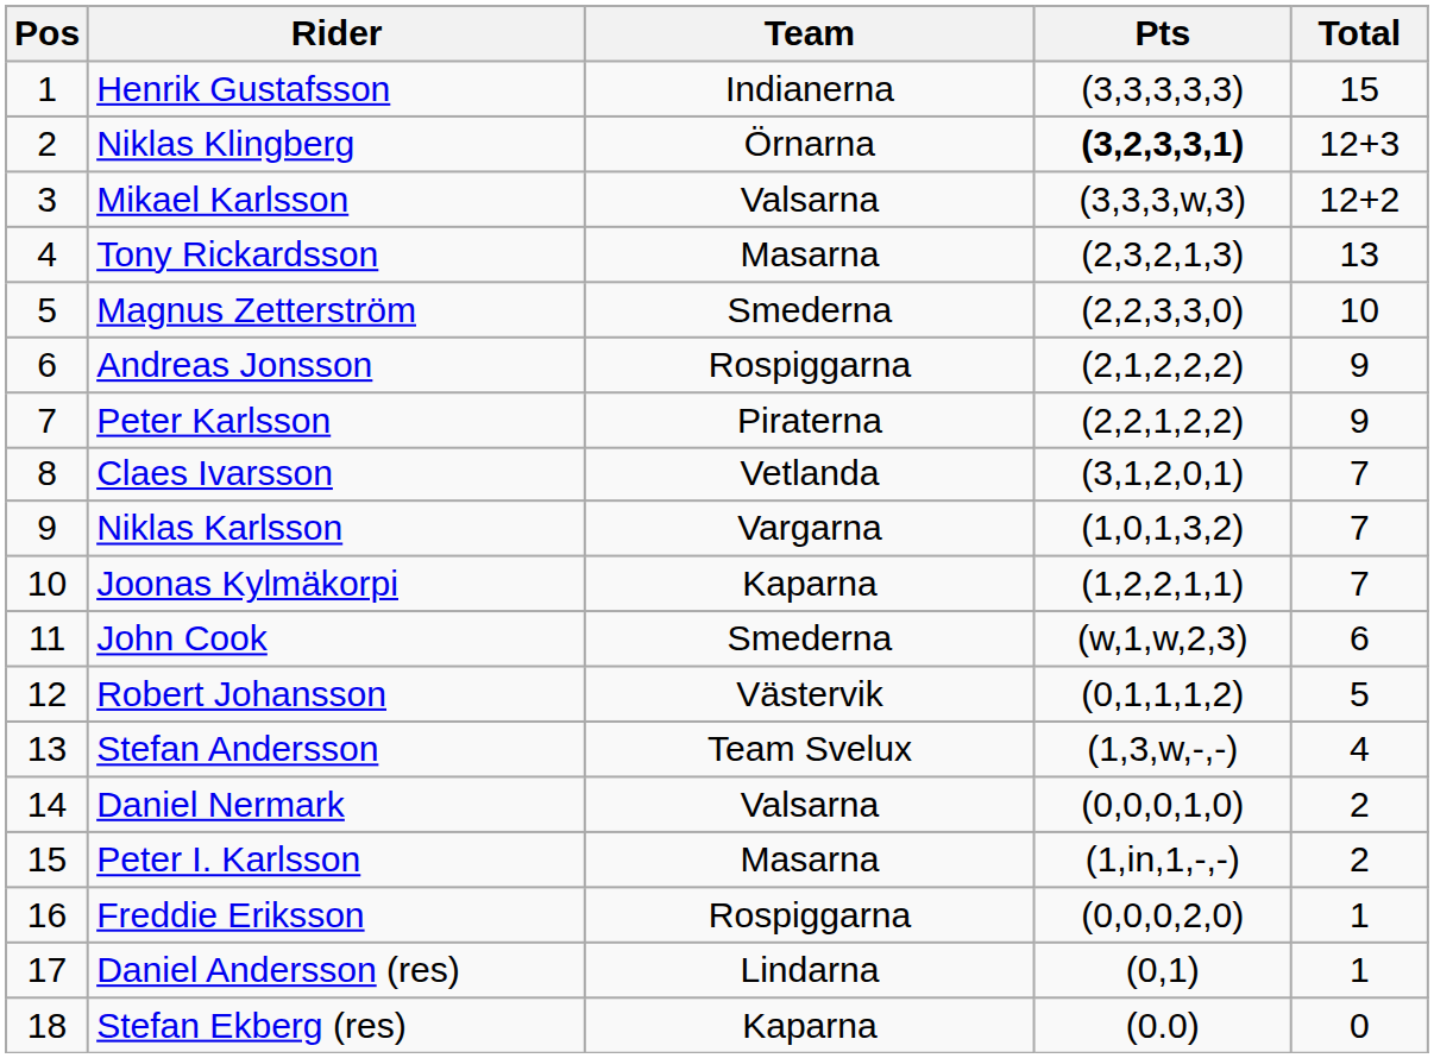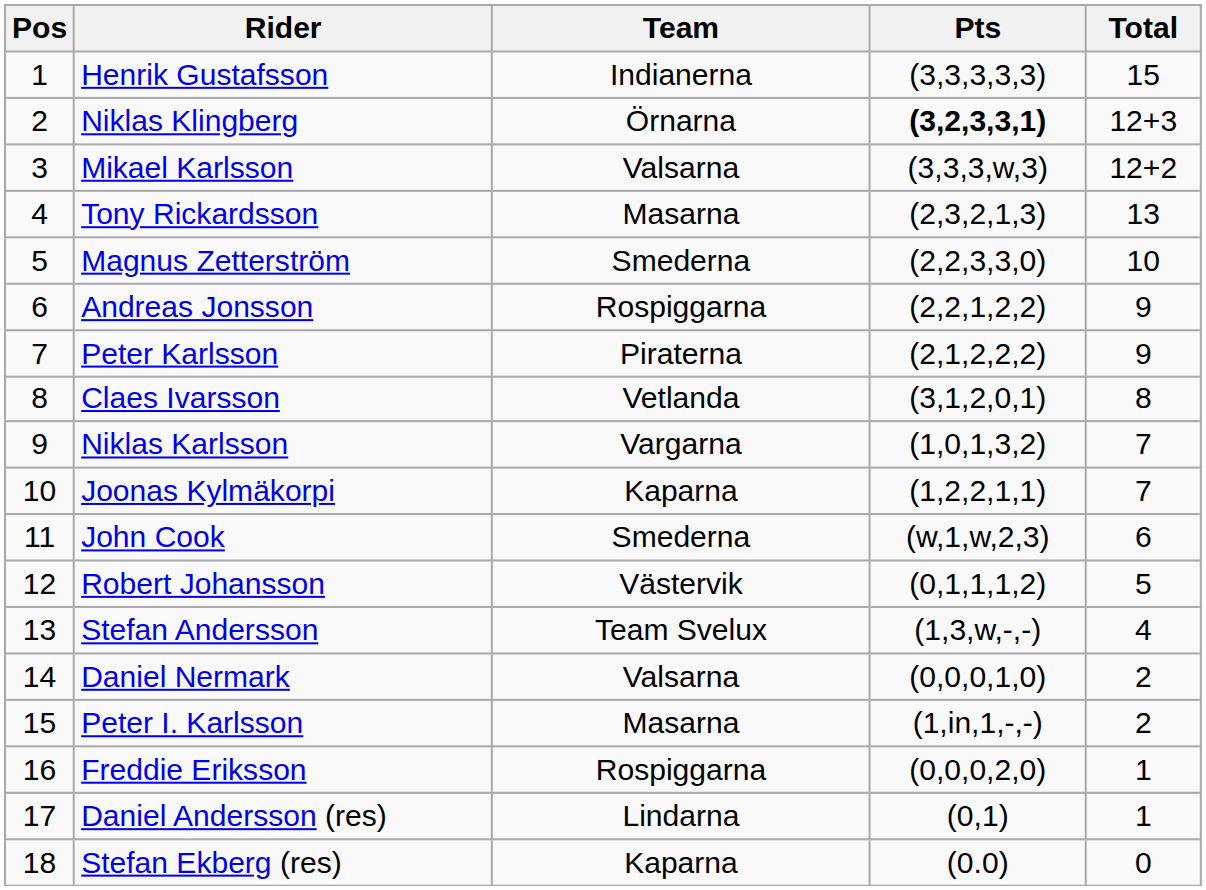Andreas Jonsson | Pts: (2,1,2,2,2) -> (2,2,1,2,2)
Peter Karlsson | Pts: (2,2,1,2,2) -> (2,1,2,2,2)
Claes Ivarsson | Total: 7 -> 8
